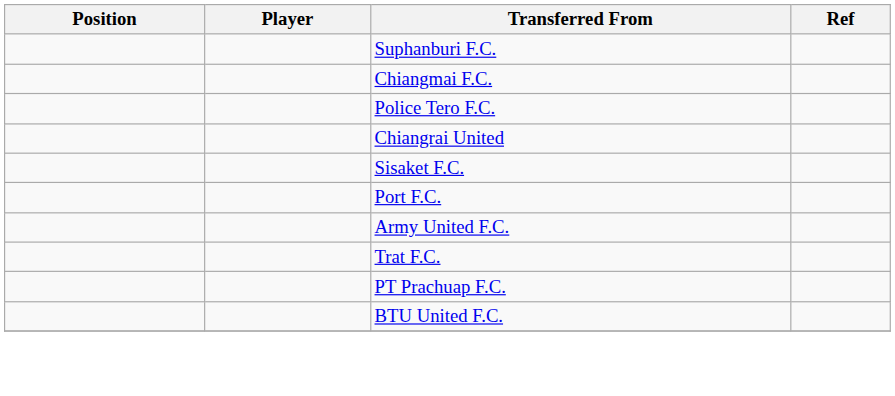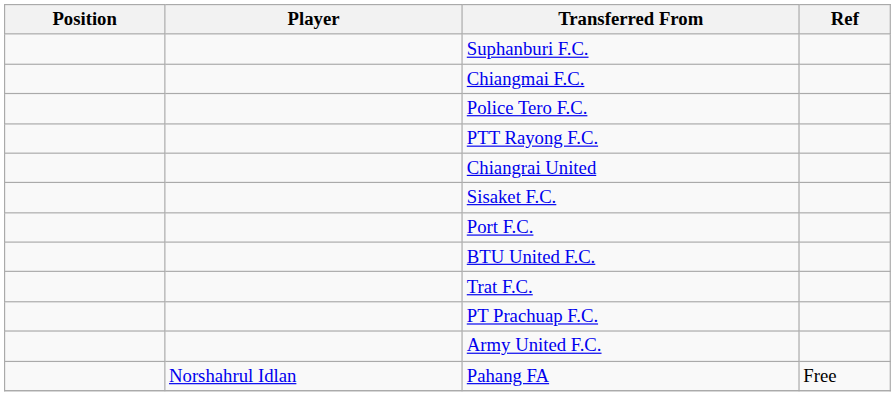+ row: PTT Rayong F.C.
rows swapped: Army United F.C. <-> BTU United F.C.
+ row: Norshahrul Idlan | Pahang FA | Free
